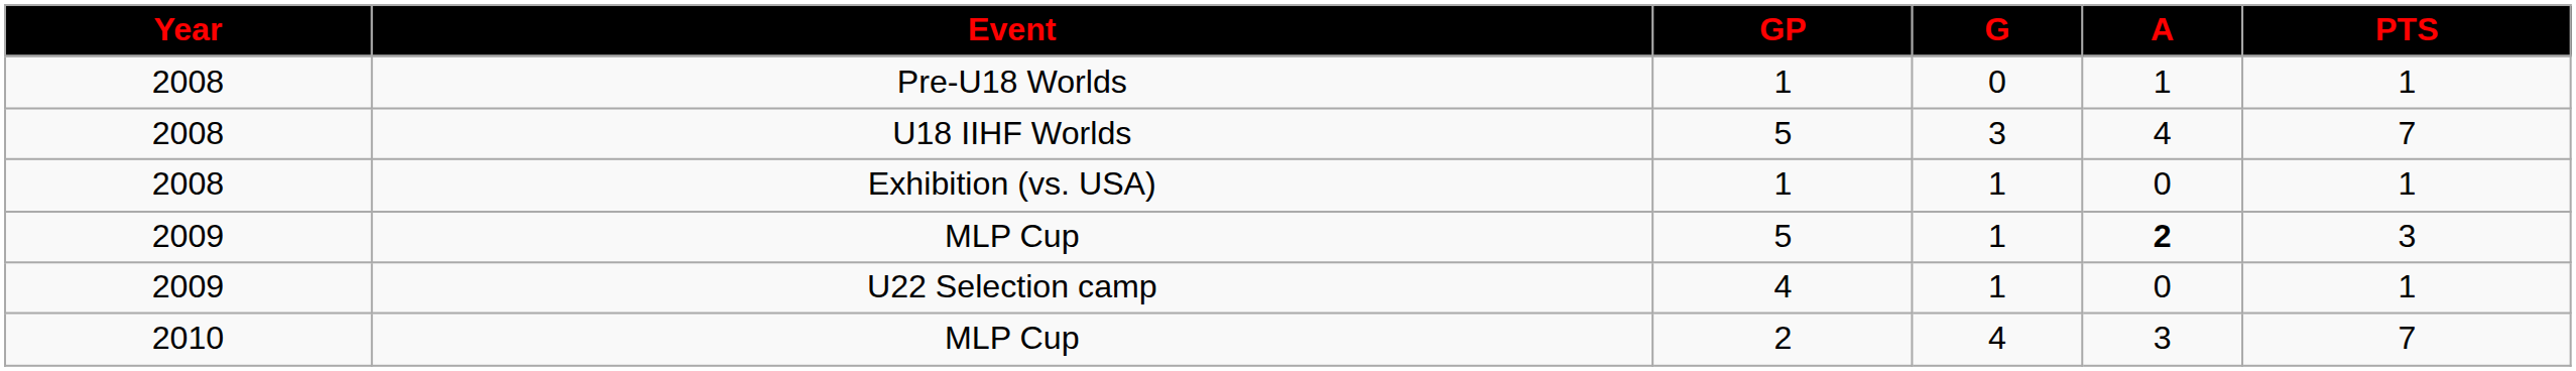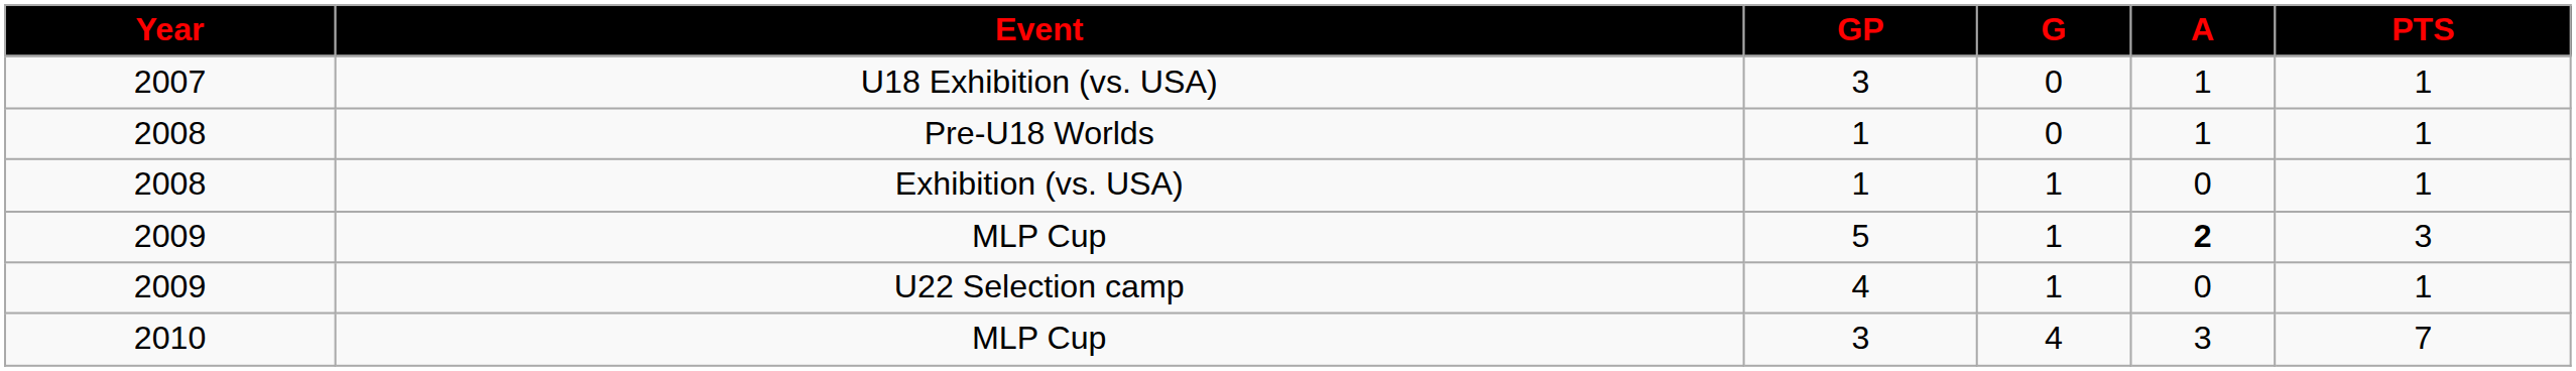+ row: 2007 | U18 Exhibition (vs. USA) | 3 | 0 | 1 | 1
- row: 2008 | U18 IIHF Worlds | 5 | 3 | 4 | 7
2010 / MLP Cup | GP: 2 -> 3
